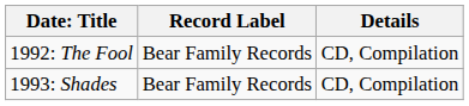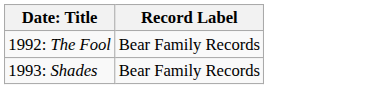- column: Details | CD, Compilation | CD, Compilation
